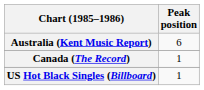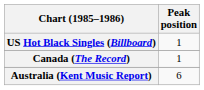rows swapped: Australia (Kent Music Report) <-> US Hot Black Singles (Billboard)
